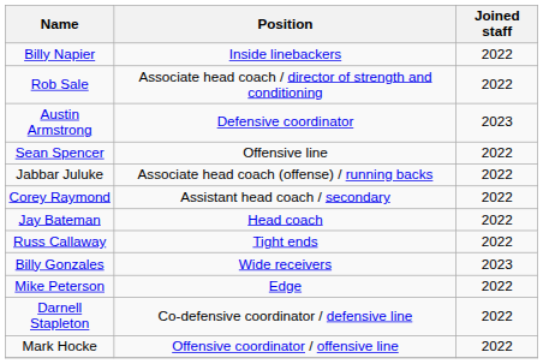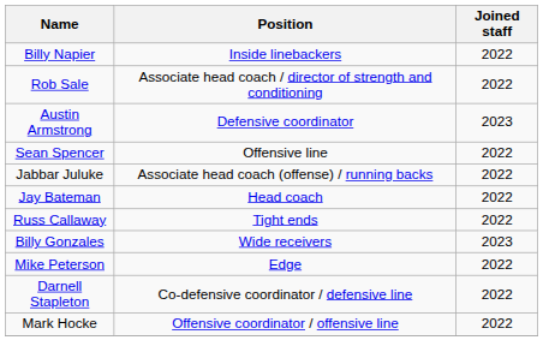- row: Corey Raymond | Assistant head coach / secondary | 2022
